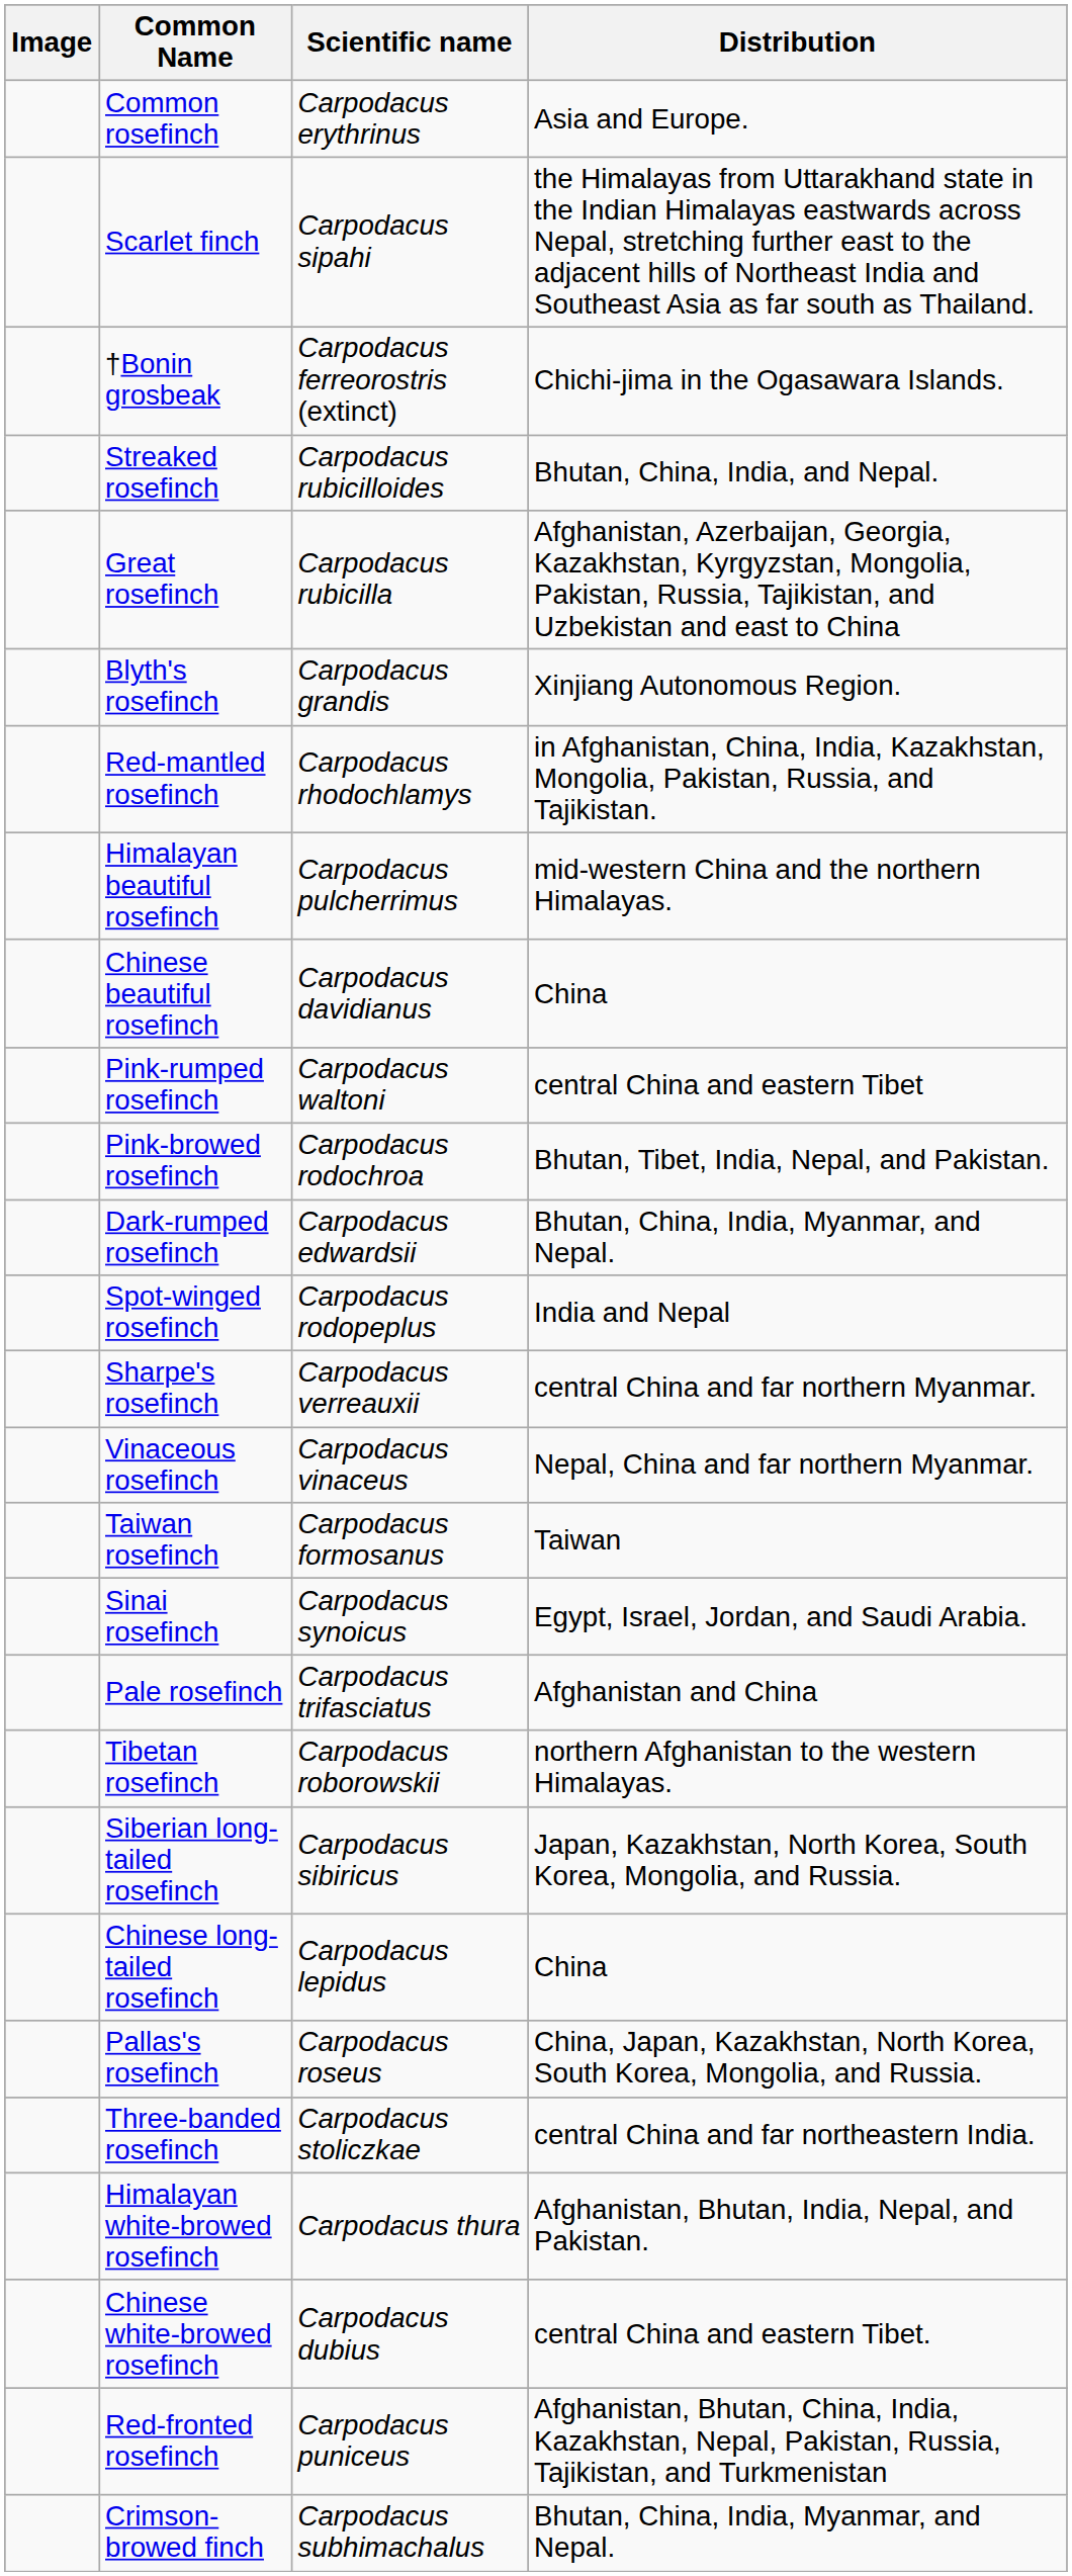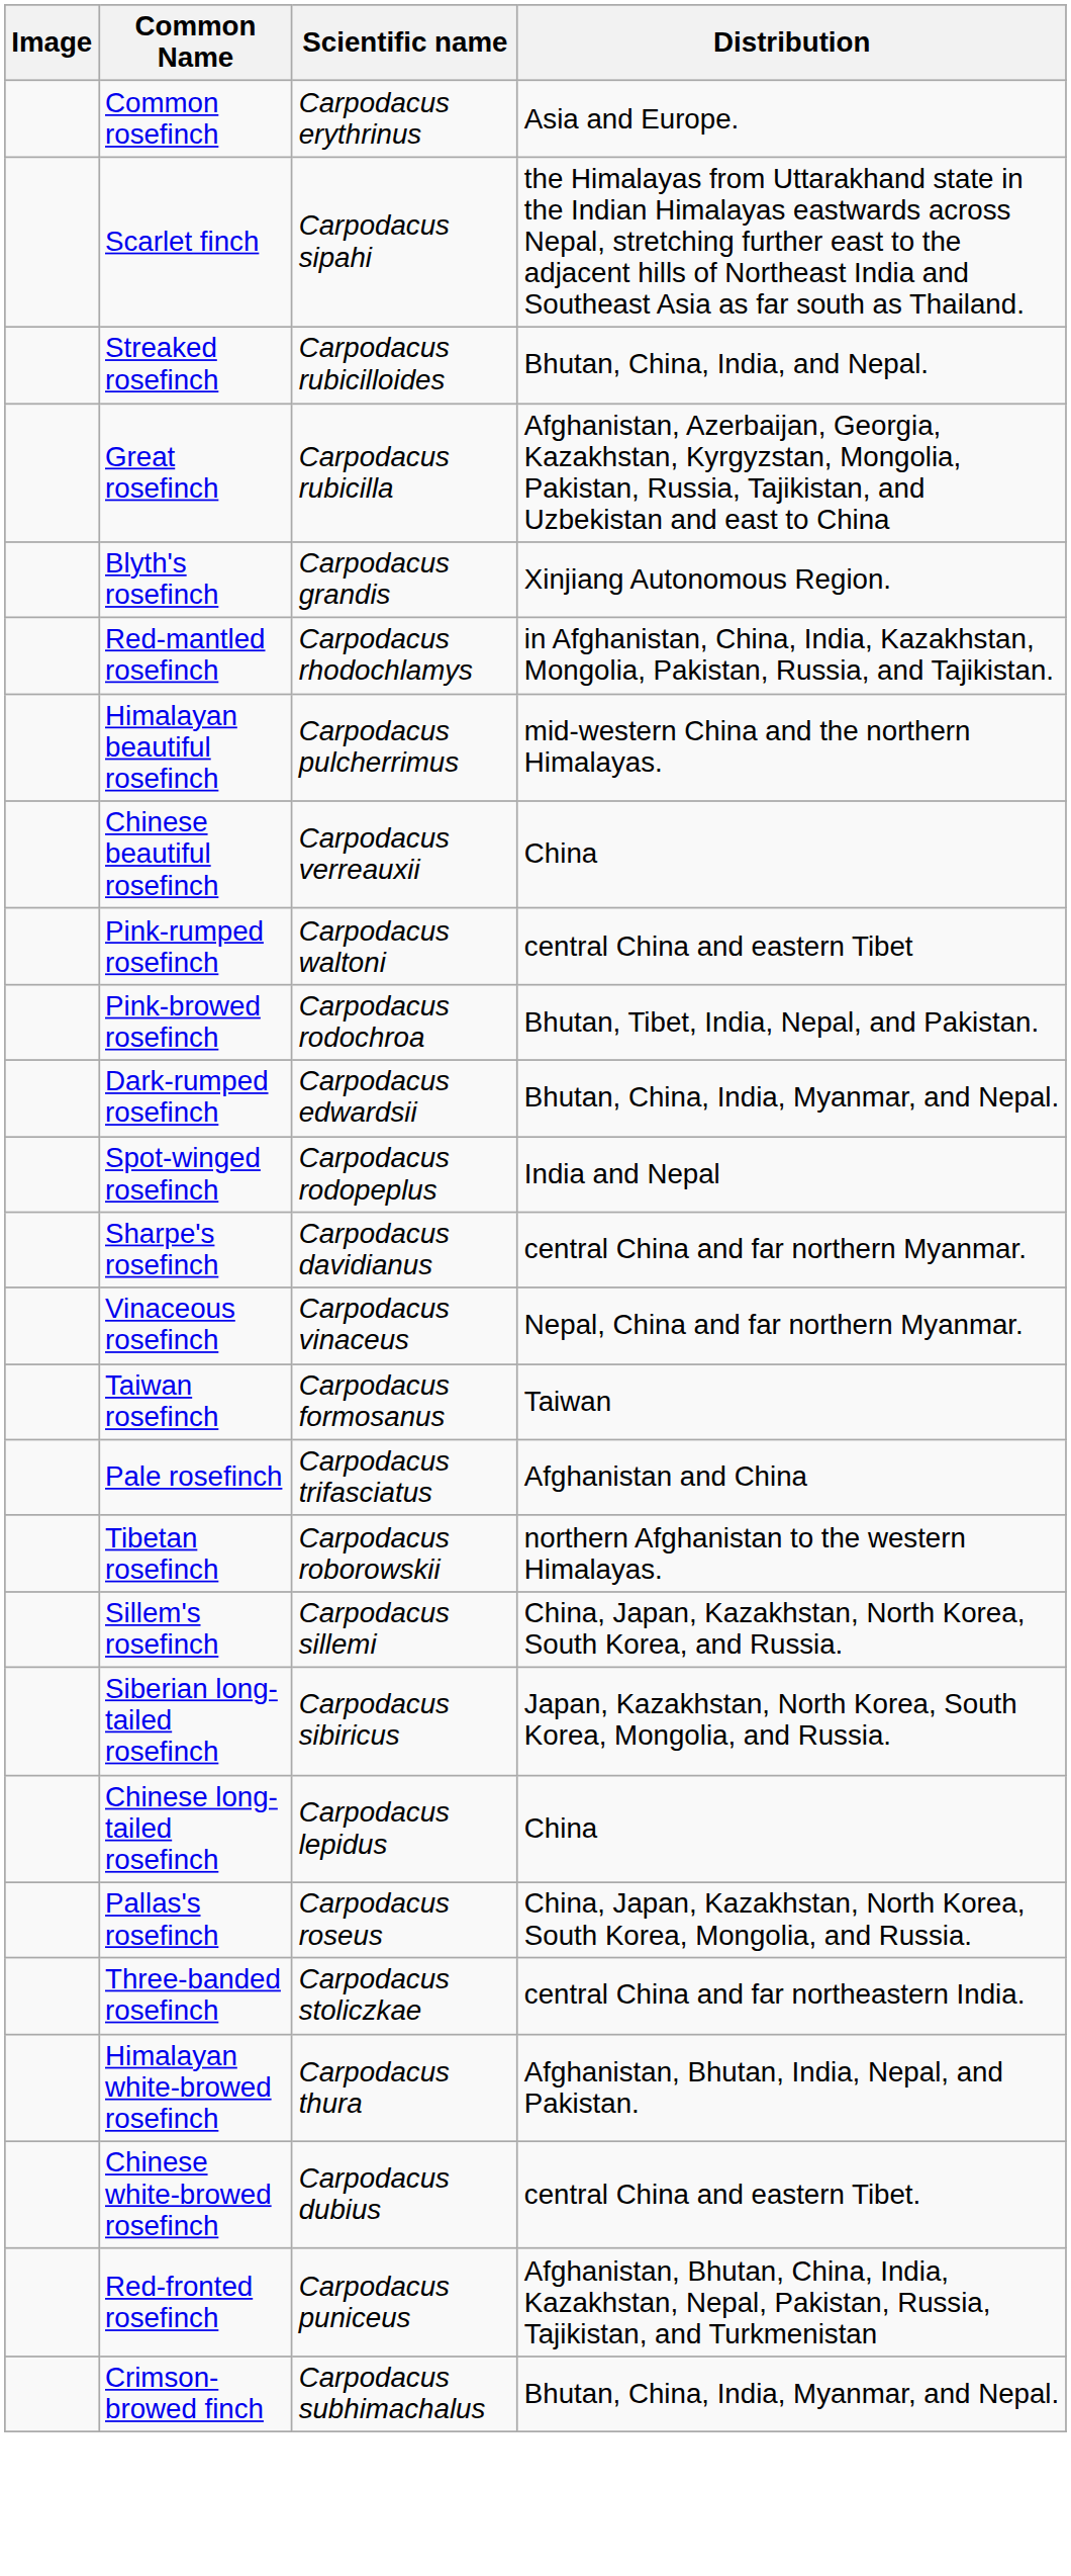- row: †Bonin grosbeak | Carpodacus ferreorostris (extinct) | Chichi-jima in the Ogasawara Islands.
Chinese beautiful rosefinch | Scientific name: Carpodacus davidianus -> Carpodacus verreauxii
Sharpe's rosefinch | Scientific name: Carpodacus verreauxii -> Carpodacus davidianus
- row: Sinai rosefinch | Carpodacus synoicus | Egypt, Israel, Jordan, and Saudi Arabia.
+ row: Sillem's rosefinch | Carpodacus sillemi | China, Japan, Kazakhstan, North Korea, South Korea, and Russia.
